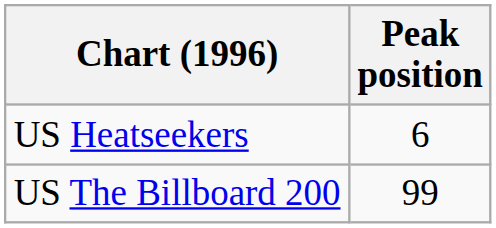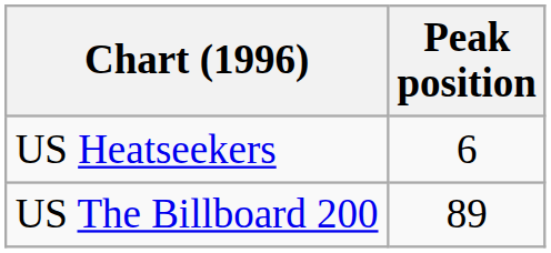US The Billboard 200 | Peak position: 99 -> 89
